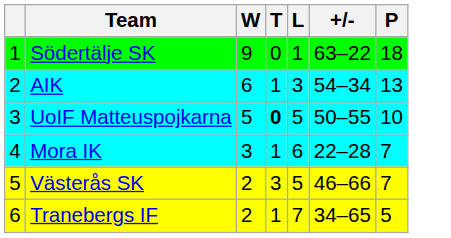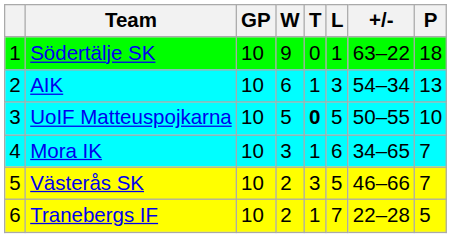+ column: GP | 10 | 10 | 10 | 10 | 10 | 10
Mora IK | +/-: 22–28 -> 34–65
Tranebergs IF | +/-: 34–65 -> 22–28
